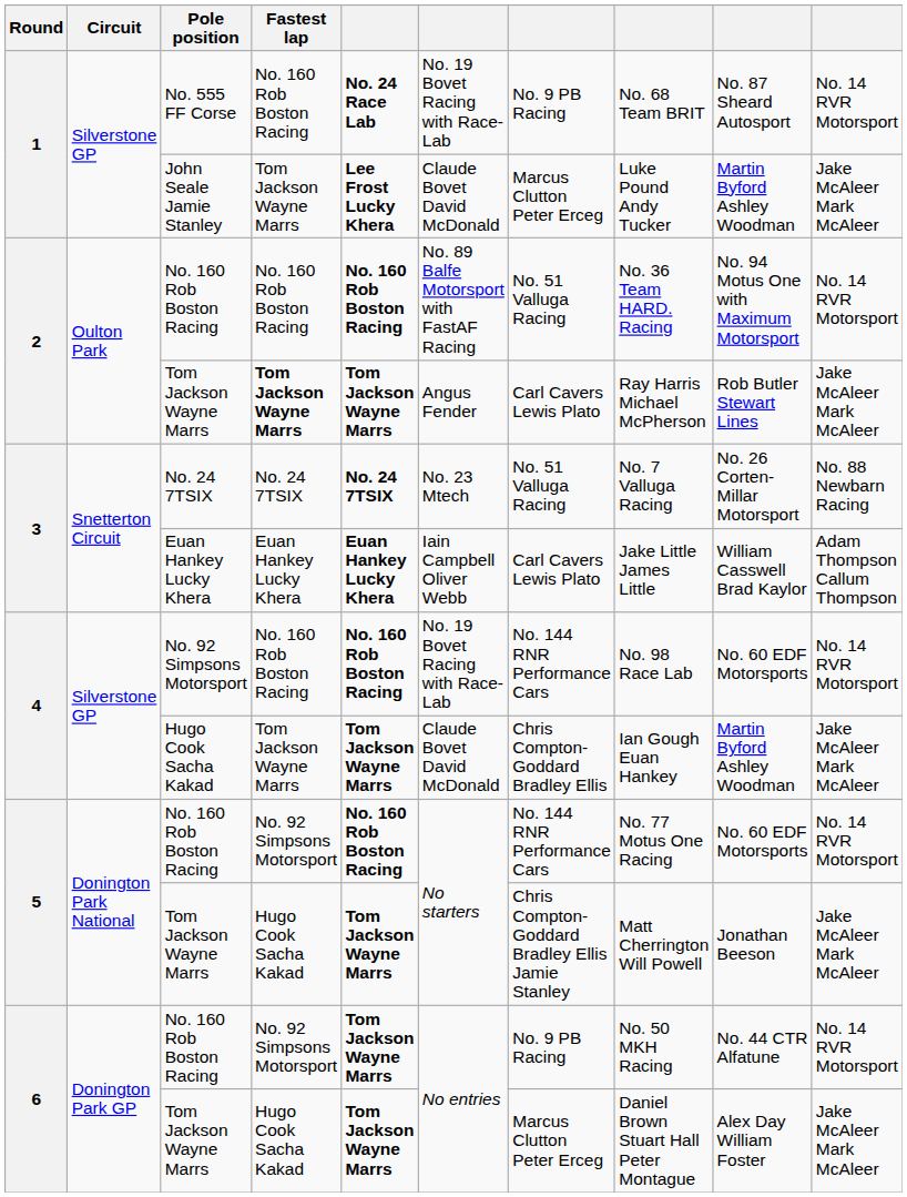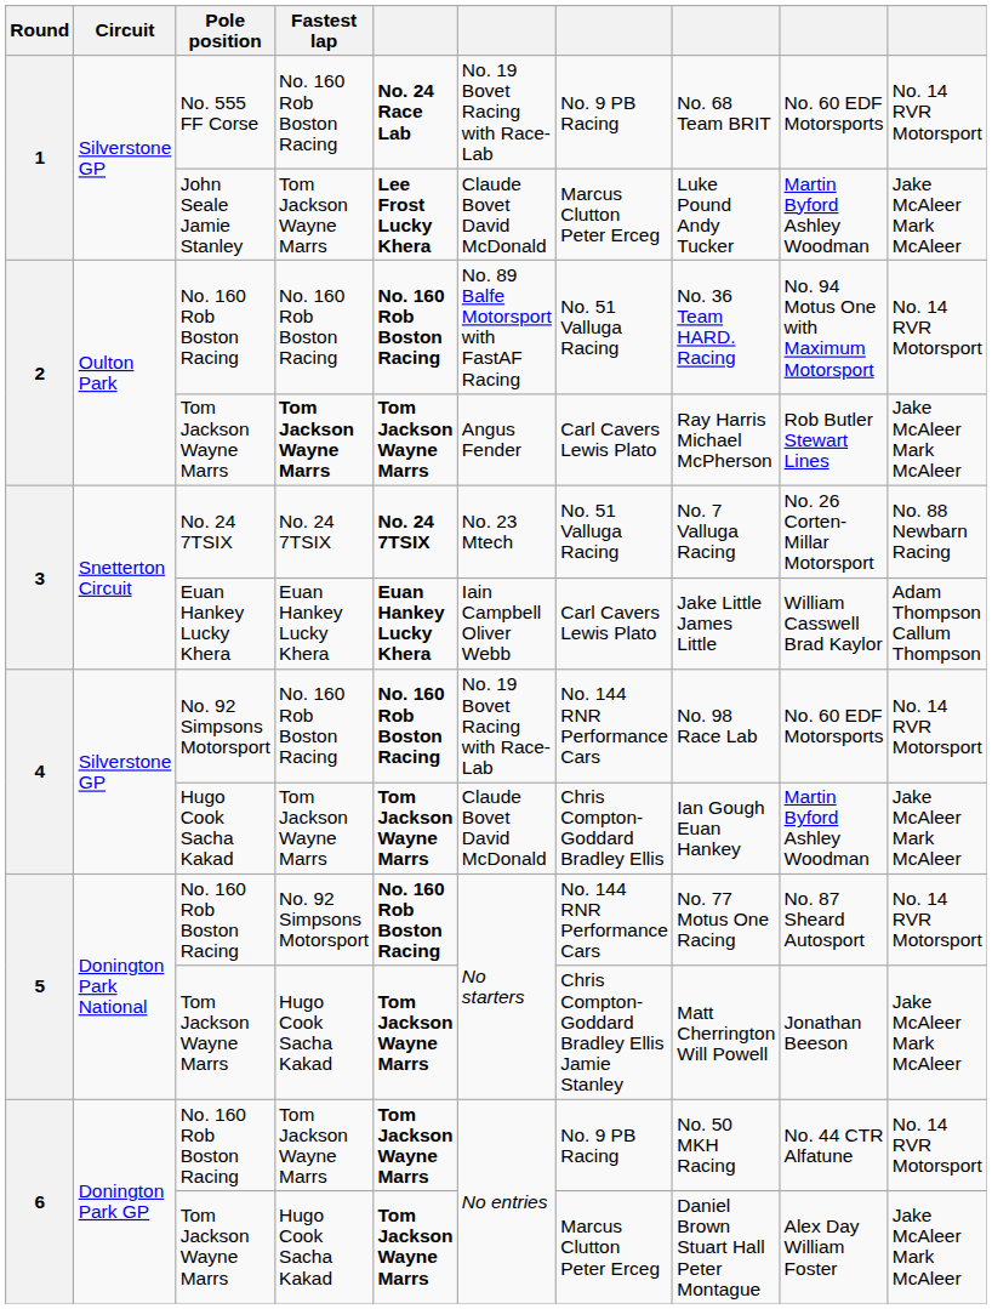No. 555 FF Corse | column 9: No. 87 Sheard Autosport -> No. 60 EDF Motorsports
5 / No. 160 Rob Boston Racing | column 9: No. 60 EDF Motorsports -> No. 87 Sheard Autosport
6 / No. 160 Rob Boston Racing | Fastest lap: No. 92 Simpsons Motorsport -> Tom Jackson Wayne Marrs
